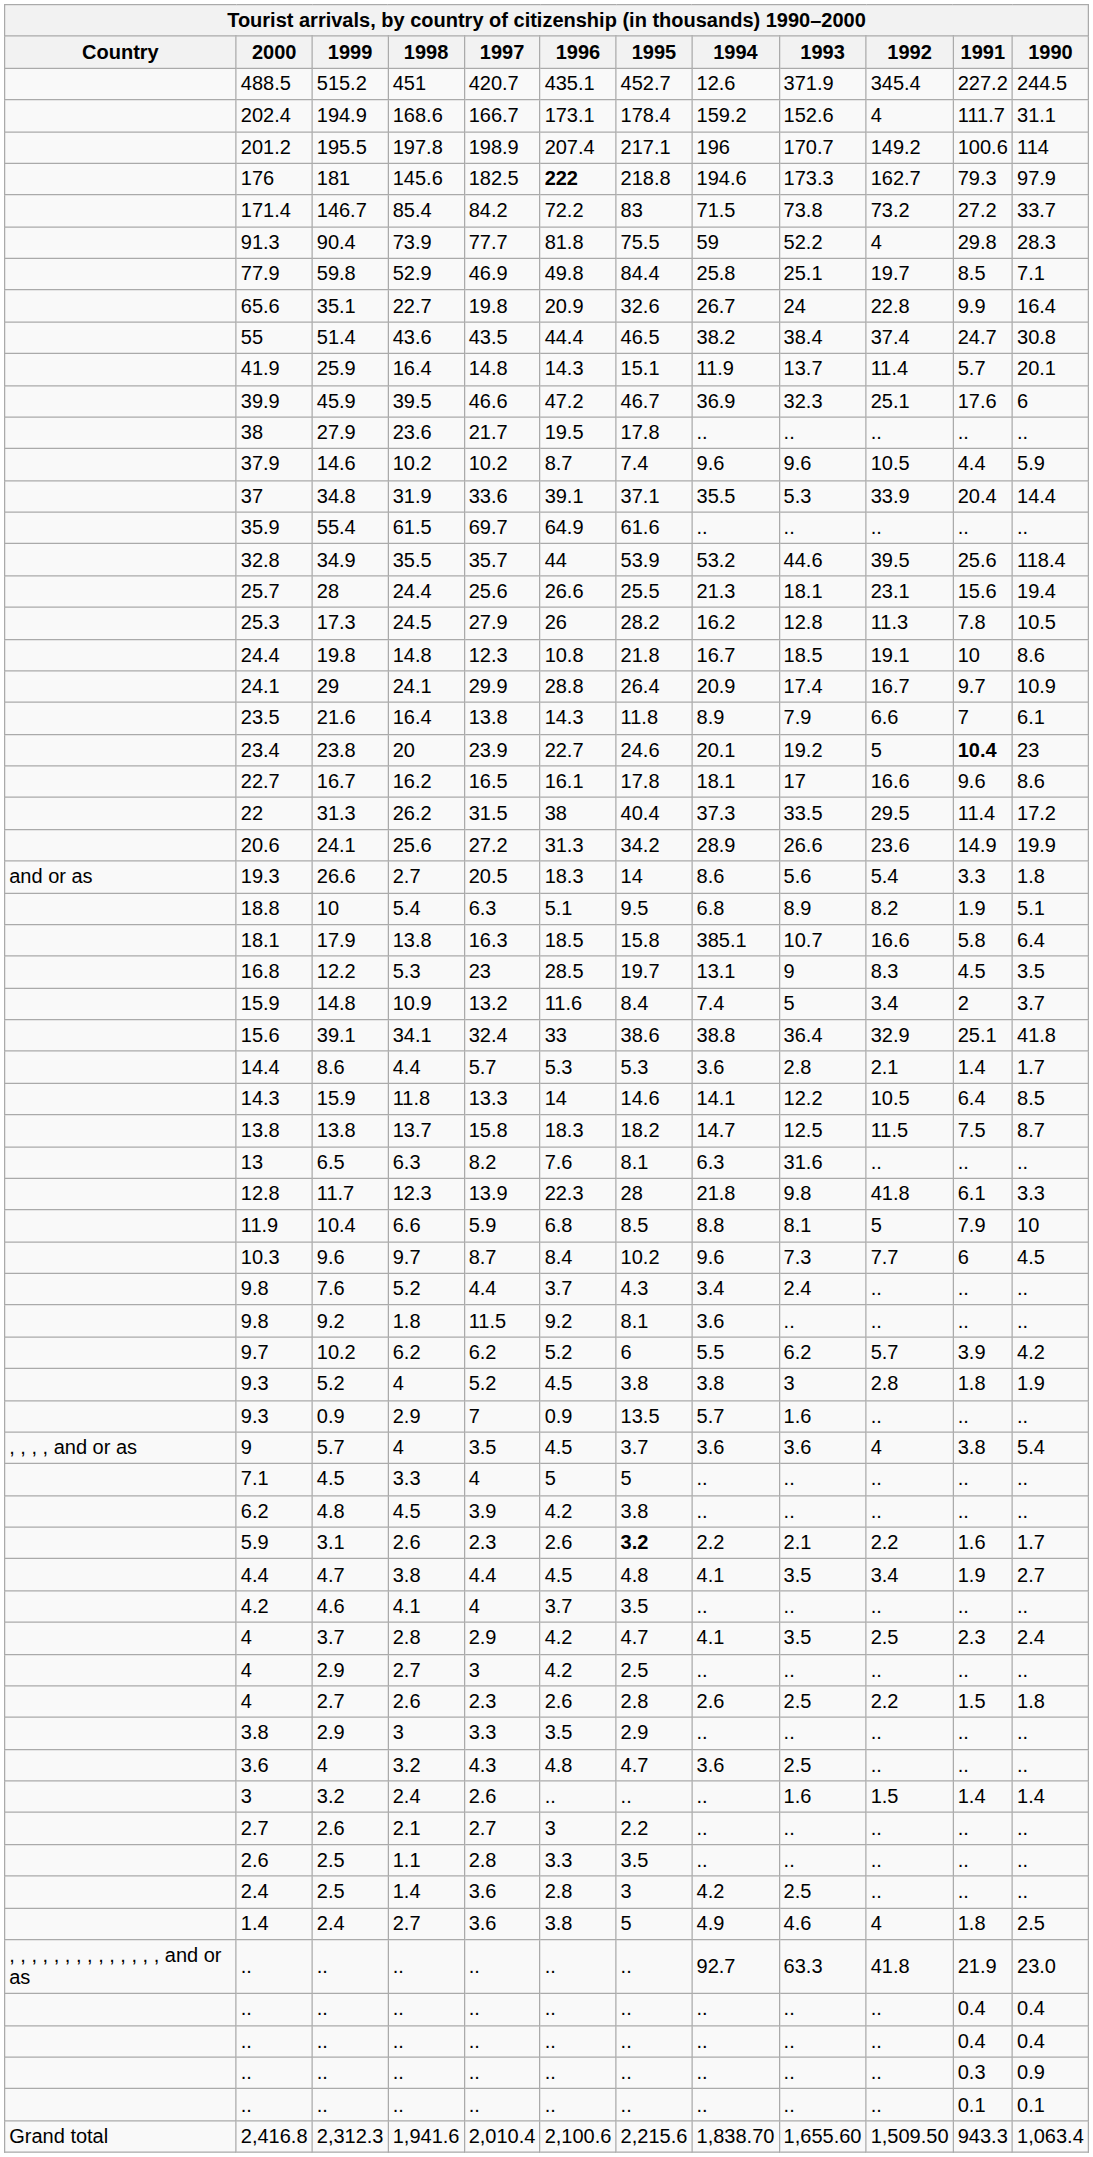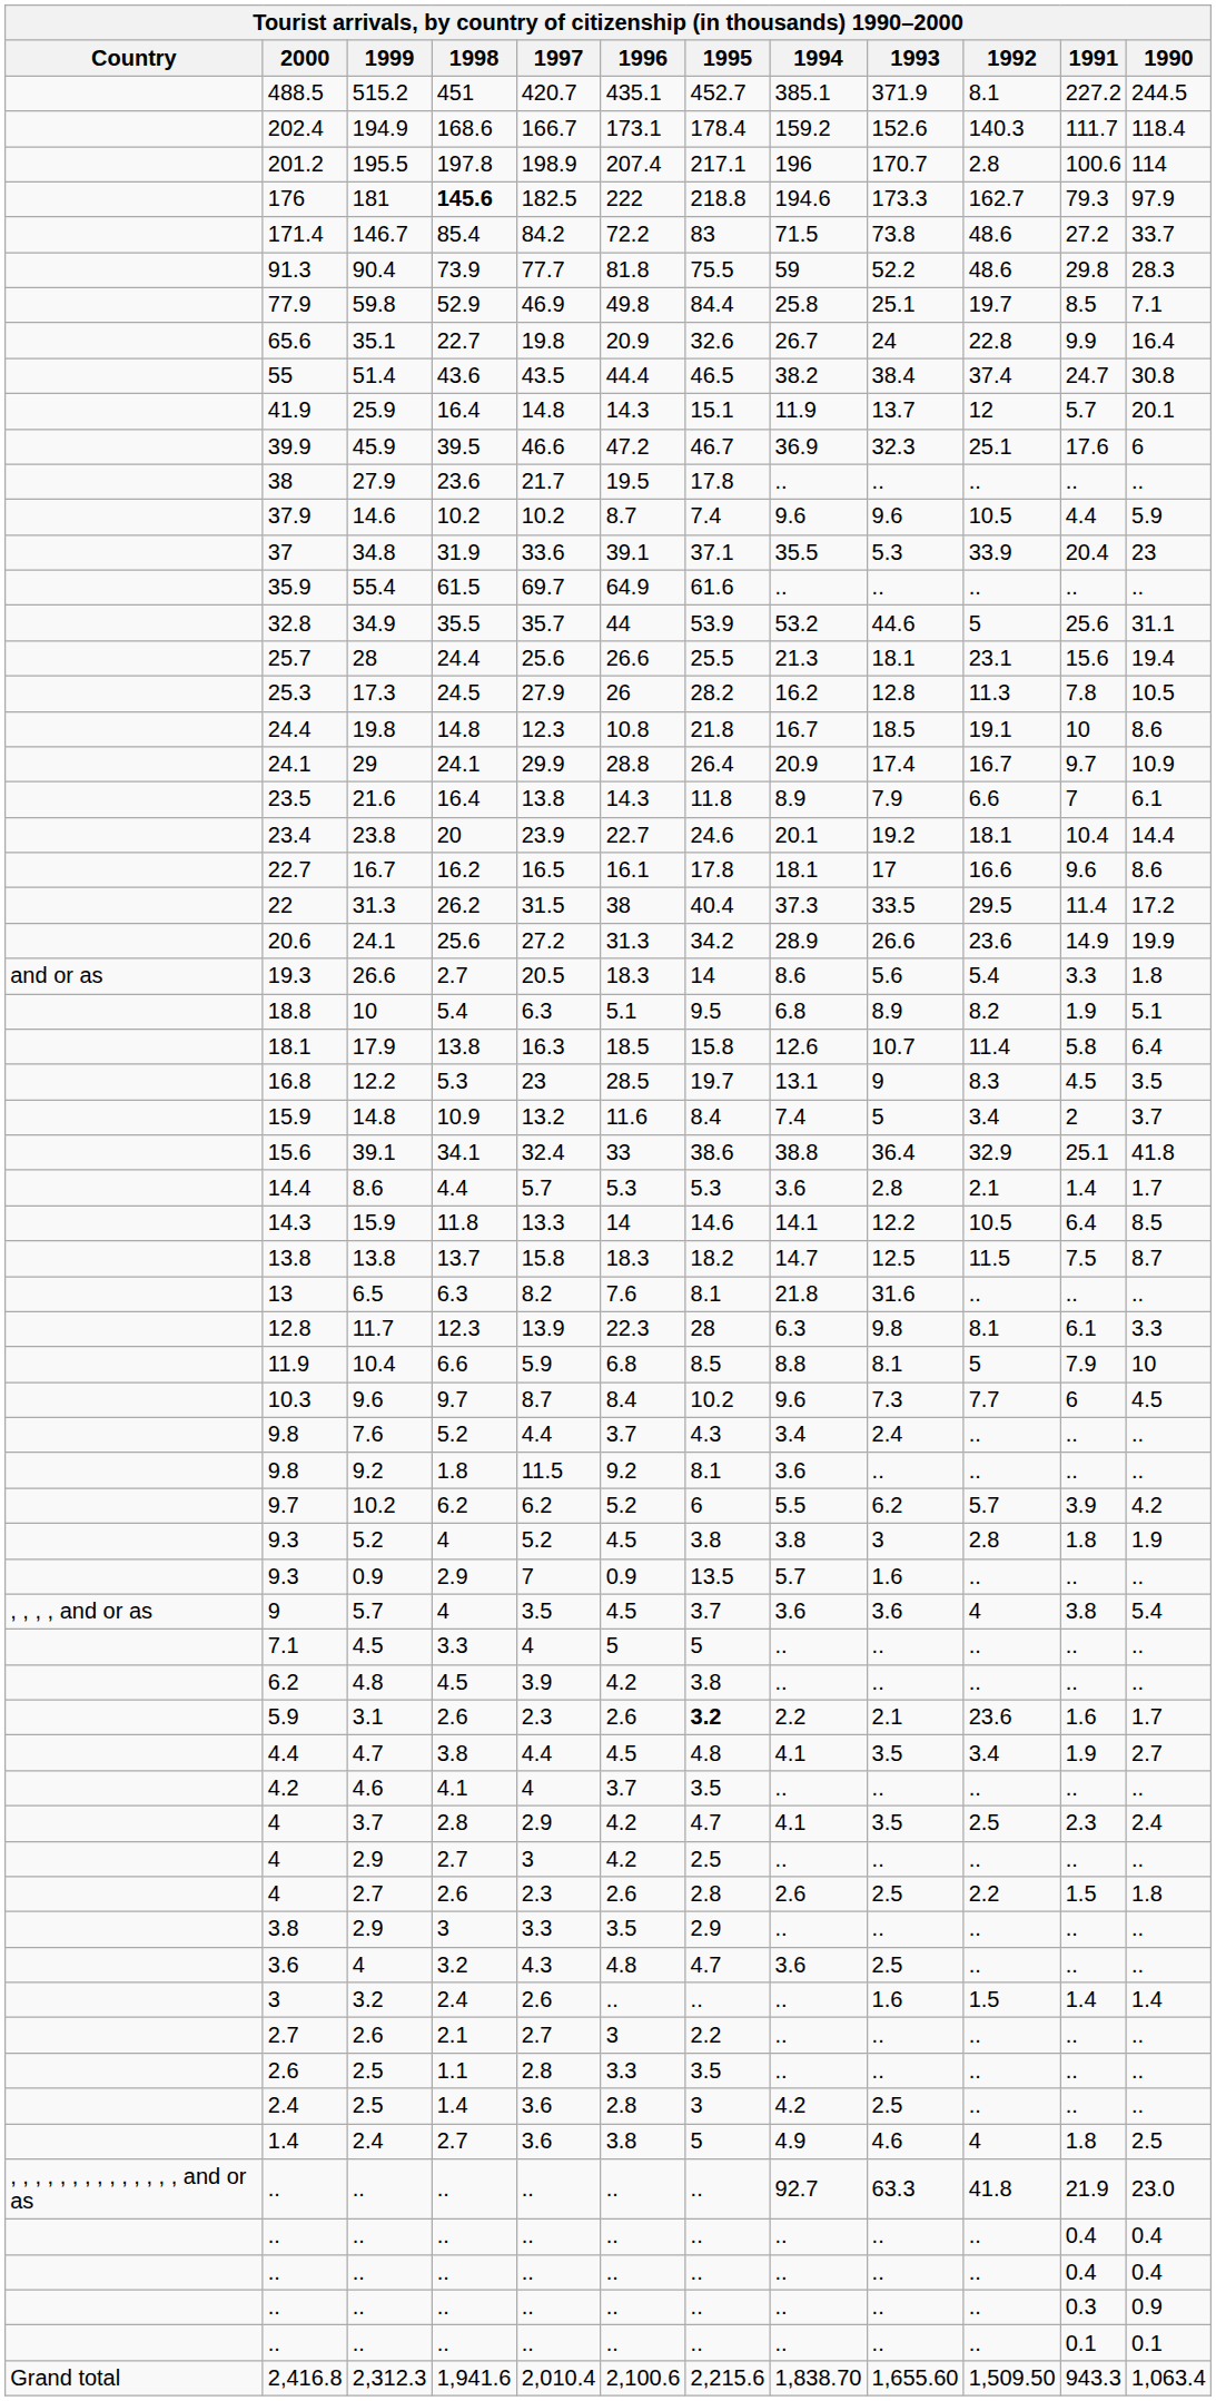515.2 | 1994: 12.6 -> 385.1
515.2 | 1992: 345.4 -> 8.1
194.9 | 1992: 4 -> 140.3
194.9 | 1990: 31.1 -> 118.4
195.5 | 1992: 149.2 -> 2.8
181 | 1998: normal -> bold
181 | 1996: bold -> normal
146.7 | 1992: 73.2 -> 48.6
90.4 | 1992: 4 -> 48.6
25.9 | 1992: 11.4 -> 12
34.8 | 1990: 14.4 -> 23
34.9 | 1992: 39.5 -> 5
34.9 | 1990: 118.4 -> 31.1
23.8 | 1992: 5 -> 18.1
23.8 | 1991: bold -> normal
23.8 | 1990: 23 -> 14.4
17.9 | 1994: 385.1 -> 12.6
17.9 | 1992: 16.6 -> 11.4
6.5 | 1994: 6.3 -> 21.8
11.7 | 1994: 21.8 -> 6.3
11.7 | 1992: 41.8 -> 8.1
3.1 | 1992: 2.2 -> 23.6
